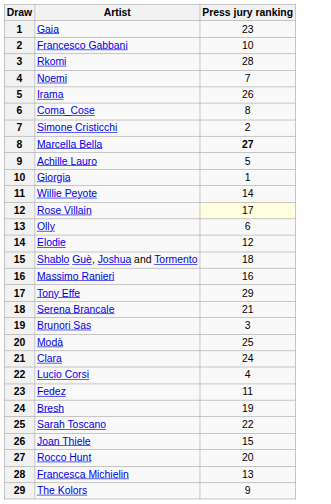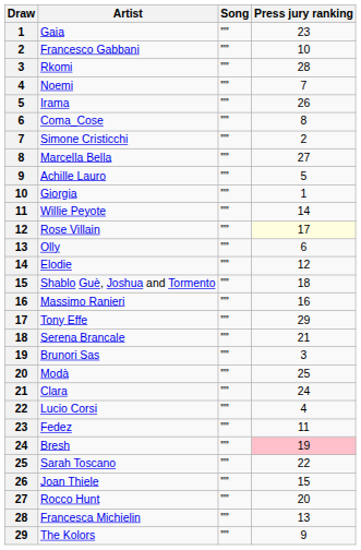+ column: Song | "" | "" | "" | "" | "" | "" | "" | "" | "" | "" | "" | "" | "" | "" | "" | "" | "" | "" | "" | "" | "" | "" | "" | "" | "" | "" | "" | "" | ""
Marcella Bella | Press jury ranking: bold -> normal
Bresh | Press jury ranking: no background -> pink background
